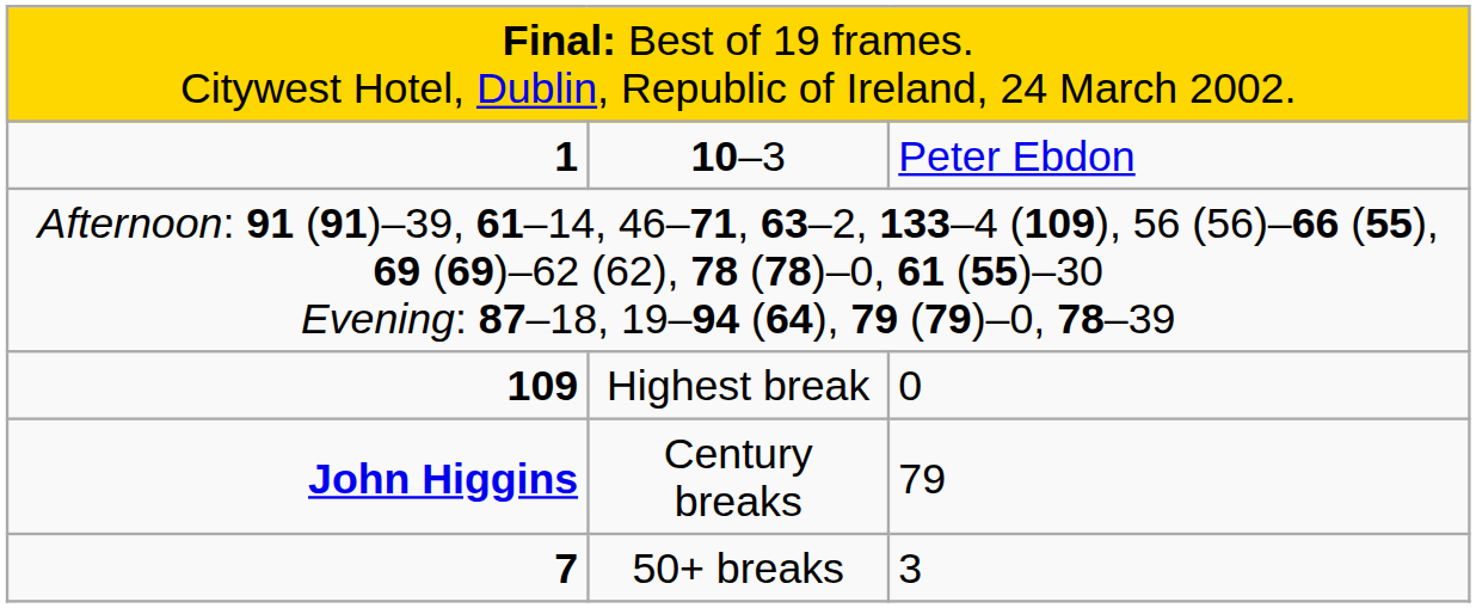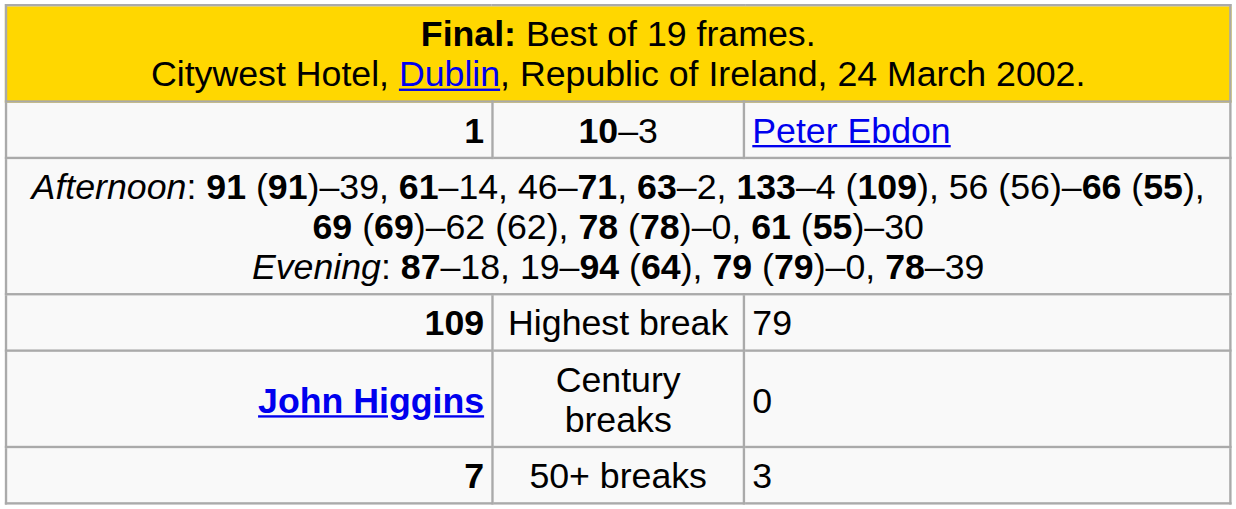Highest break | column 3: 0 -> 79
Century breaks | column 3: 79 -> 0
